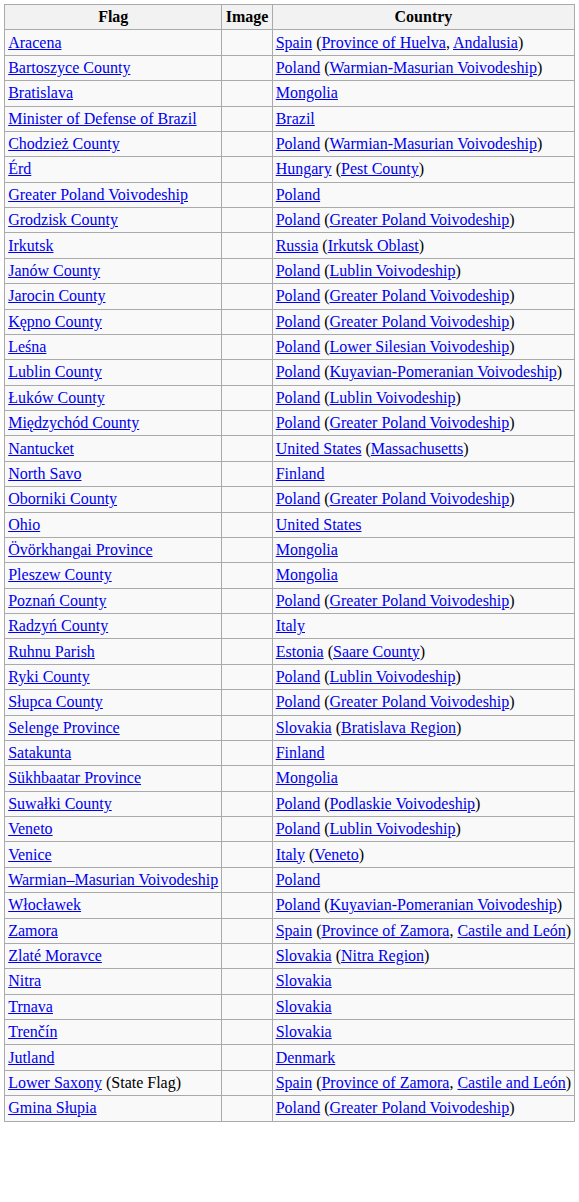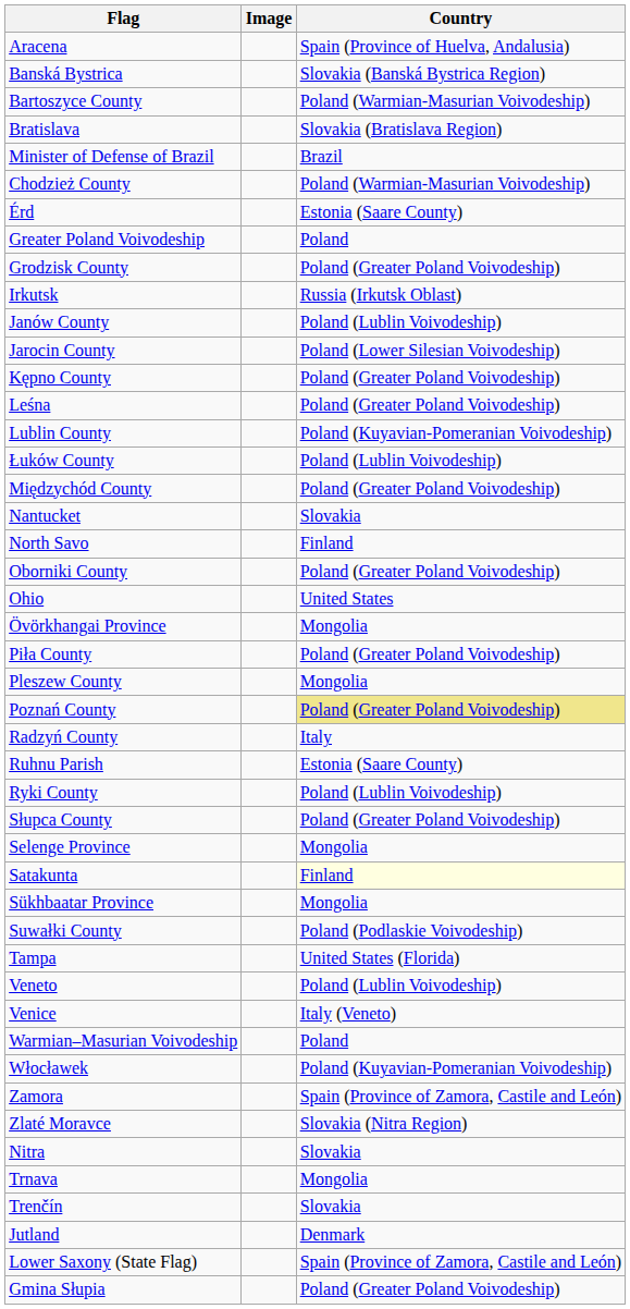+ row: Banská Bystrica | Slovakia (Banská Bystrica Region)
Bratislava | Country: Mongolia -> Slovakia (Bratislava Region)
Érd | Country: Hungary (Pest County) -> Estonia (Saare County)
Jarocin County | Country: Poland (Greater Poland Voivodeship) -> Poland (Lower Silesian Voivodeship)
Leśna | Country: Poland (Lower Silesian Voivodeship) -> Poland (Greater Poland Voivodeship)
Nantucket | Country: United States (Massachusetts) -> Slovakia
+ row: Piła County | Poland (Greater Poland Voivodeship)
Poznań County | Country: no background -> khaki background
Selenge Province | Country: Slovakia (Bratislava Region) -> Mongolia
Satakunta | Country: no background -> lightyellow background
+ row: Tampa | United States (Florida)
Trnava | Country: Slovakia -> Mongolia
